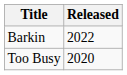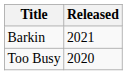Barkin | Released: 2022 -> 2021
